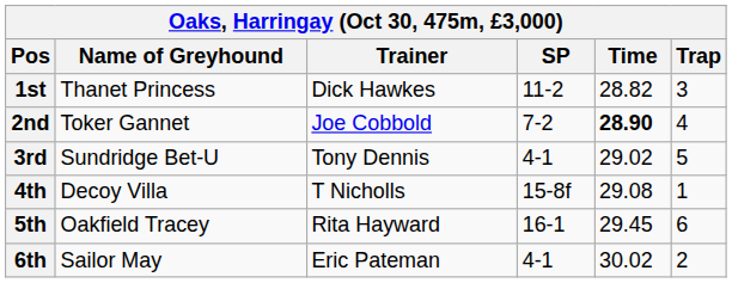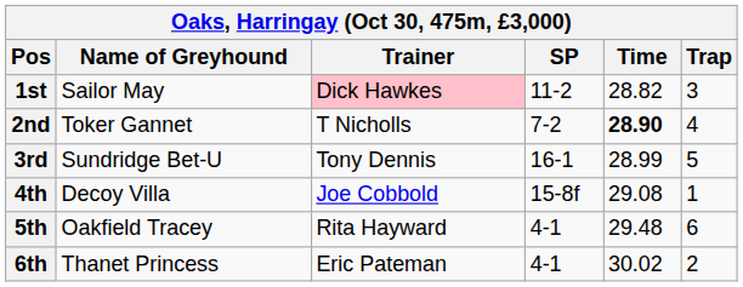1st | Name of Greyhound: Thanet Princess -> Sailor May
1st | Trainer: no background -> pink background
2nd | Trainer: Joe Cobbold -> T Nicholls
3rd | SP: 4-1 -> 16-1
3rd | Time: 29.02 -> 28.99
4th | Trainer: T Nicholls -> Joe Cobbold
5th | SP: 16-1 -> 4-1
5th | Time: 29.45 -> 29.48
6th | Name of Greyhound: Sailor May -> Thanet Princess
